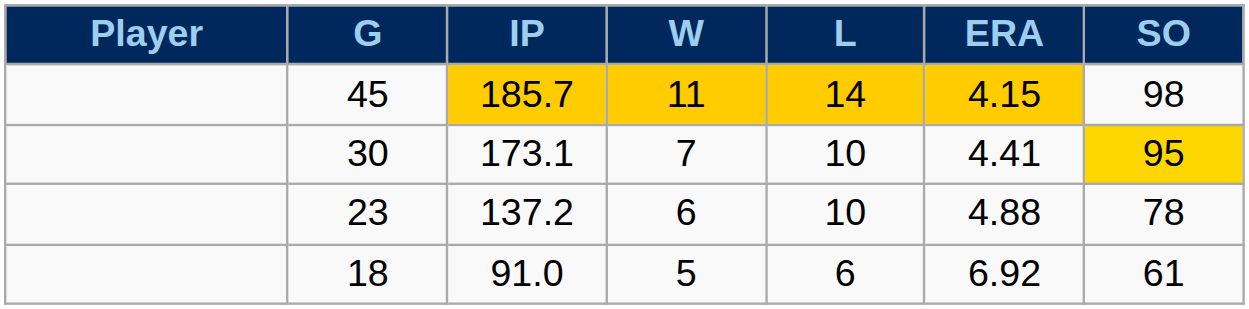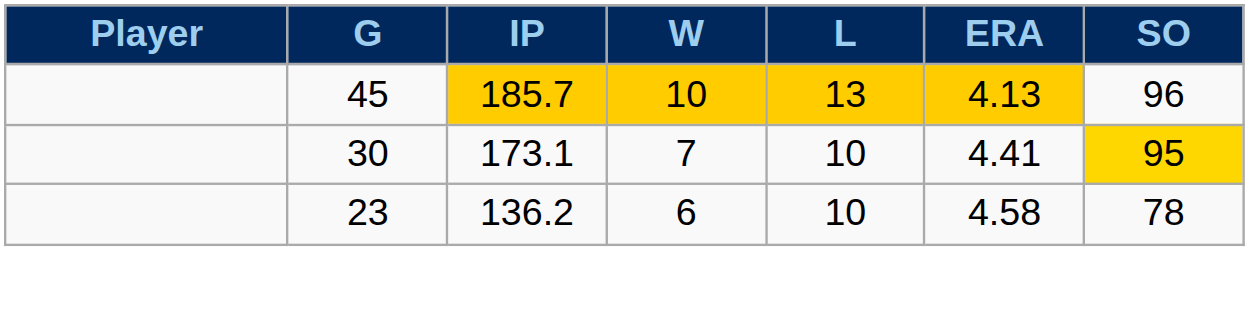45 | W: 11 -> 10
45 | L: 14 -> 13
45 | ERA: 4.15 -> 4.13
45 | SO: 98 -> 96
23 | IP: 137.2 -> 136.2
23 | ERA: 4.88 -> 4.58
- row: 18 | 91.0 | 5 | 6 | 6.92 | 61
